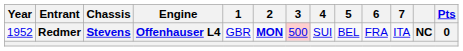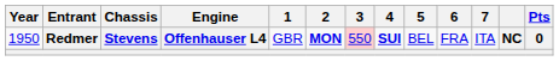Redmer | Year: 1952 -> 1950
Redmer | 3: 500 -> 550
Redmer | 4: normal -> bold
